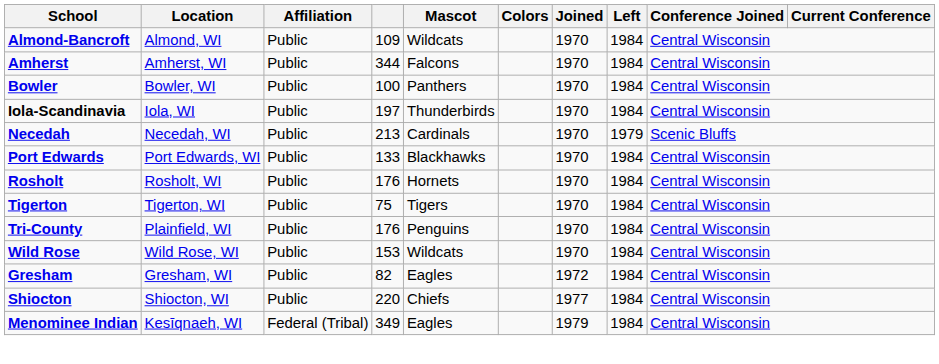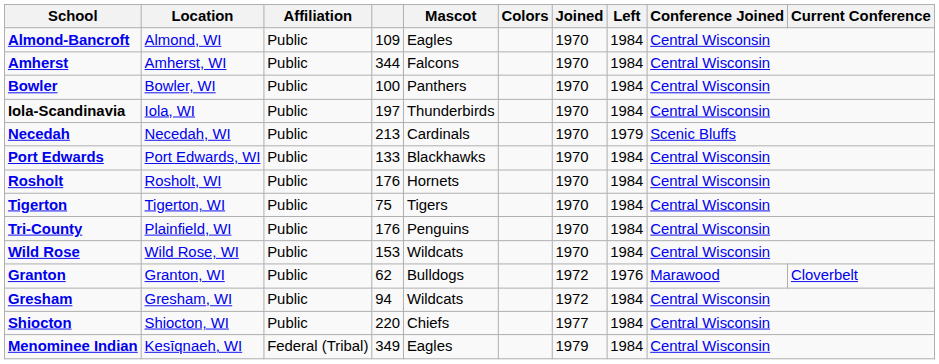Almond-Bancroft | Mascot: Wildcats -> Eagles
+ row: Granton | Granton, WI | Public | 62 | Bulldogs | 1972 | 1976 | Marawood | Cloverbelt
Gresham | column 4: 82 -> 94
Gresham | Mascot: Eagles -> Wildcats
